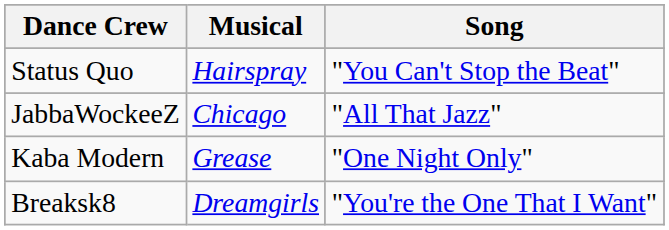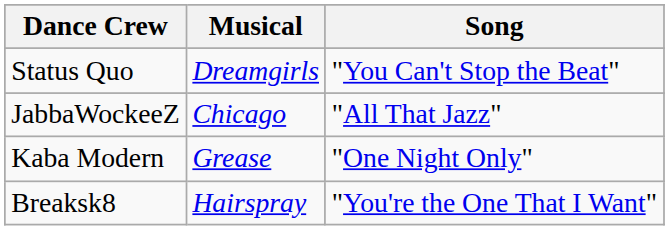Status Quo | Musical: Hairspray -> Dreamgirls
Breaksk8 | Musical: Dreamgirls -> Hairspray
